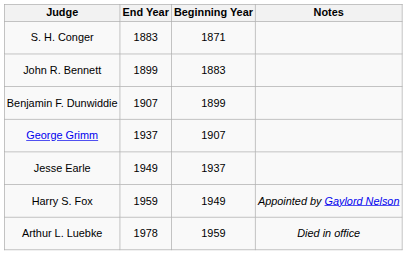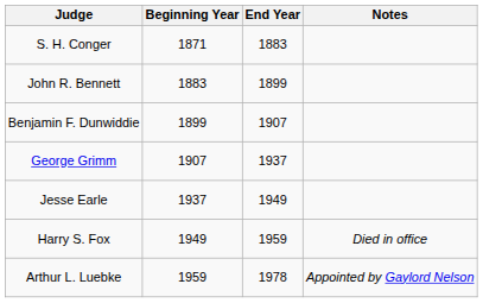columns swapped: Beginning Year <-> End Year
Harry S. Fox | Notes: Appointed by Gaylord Nelson -> Died in office
Arthur L. Luebke | Notes: Died in office -> Appointed by Gaylord Nelson
